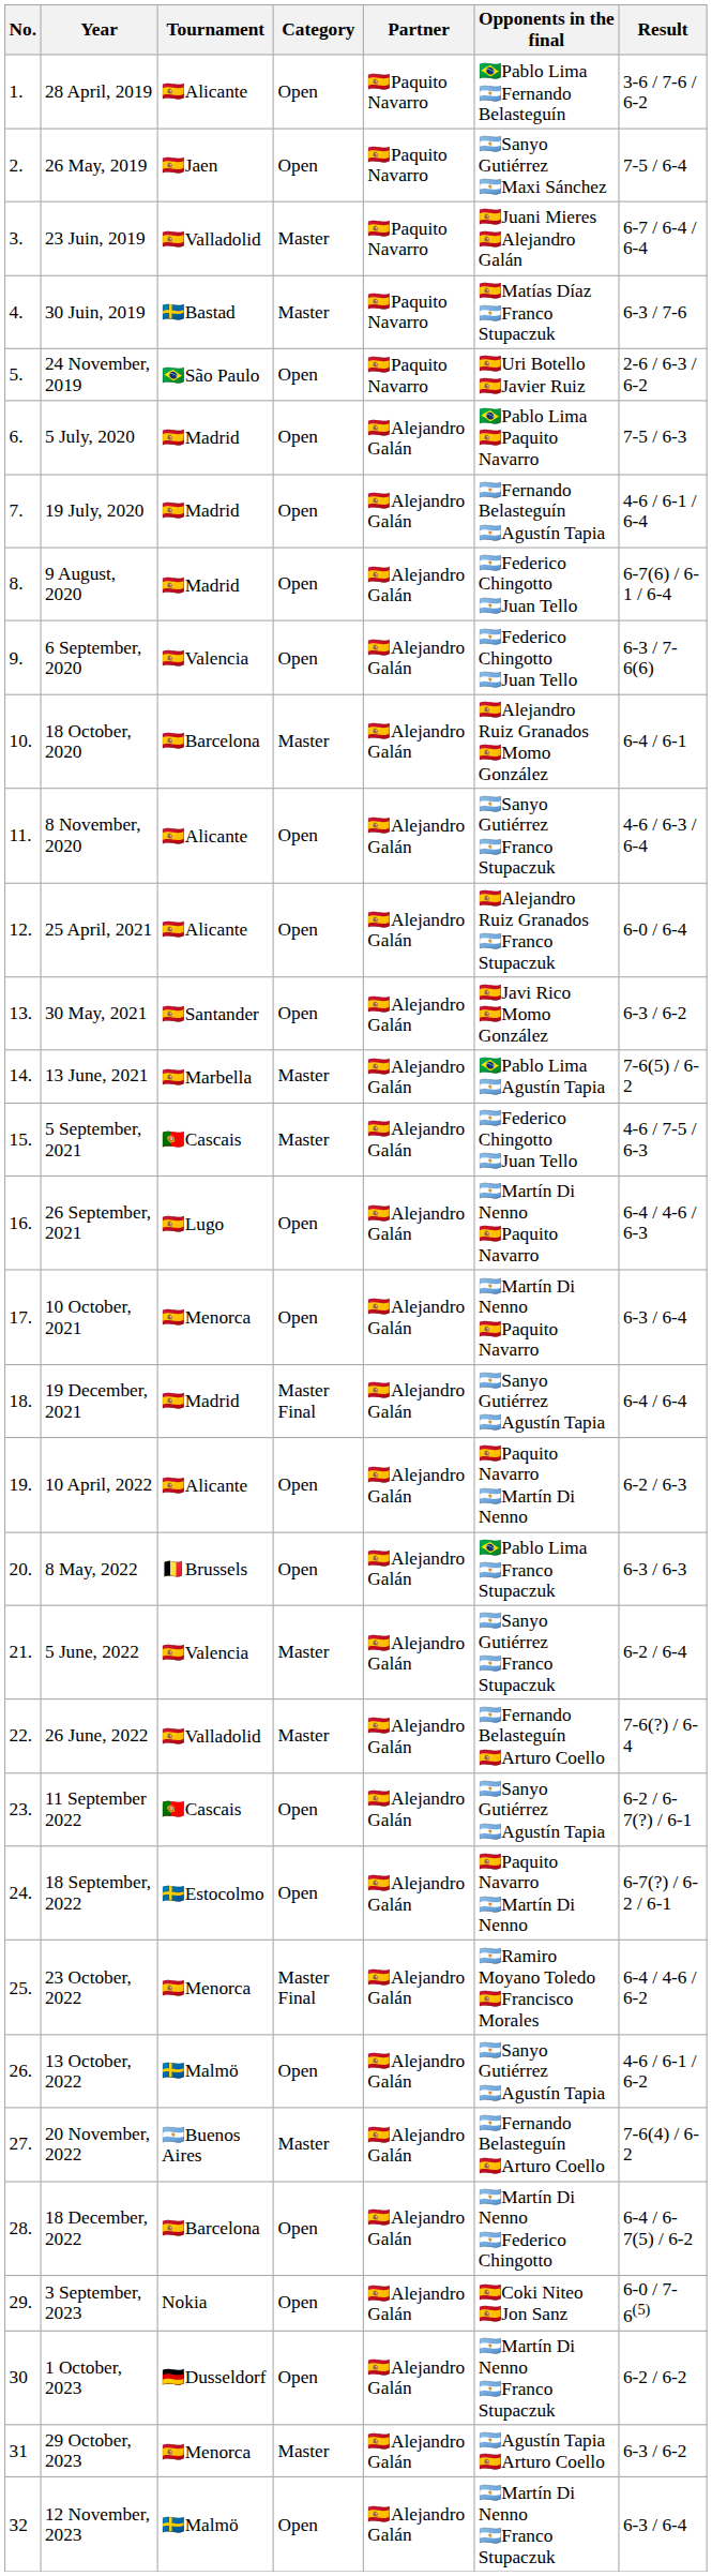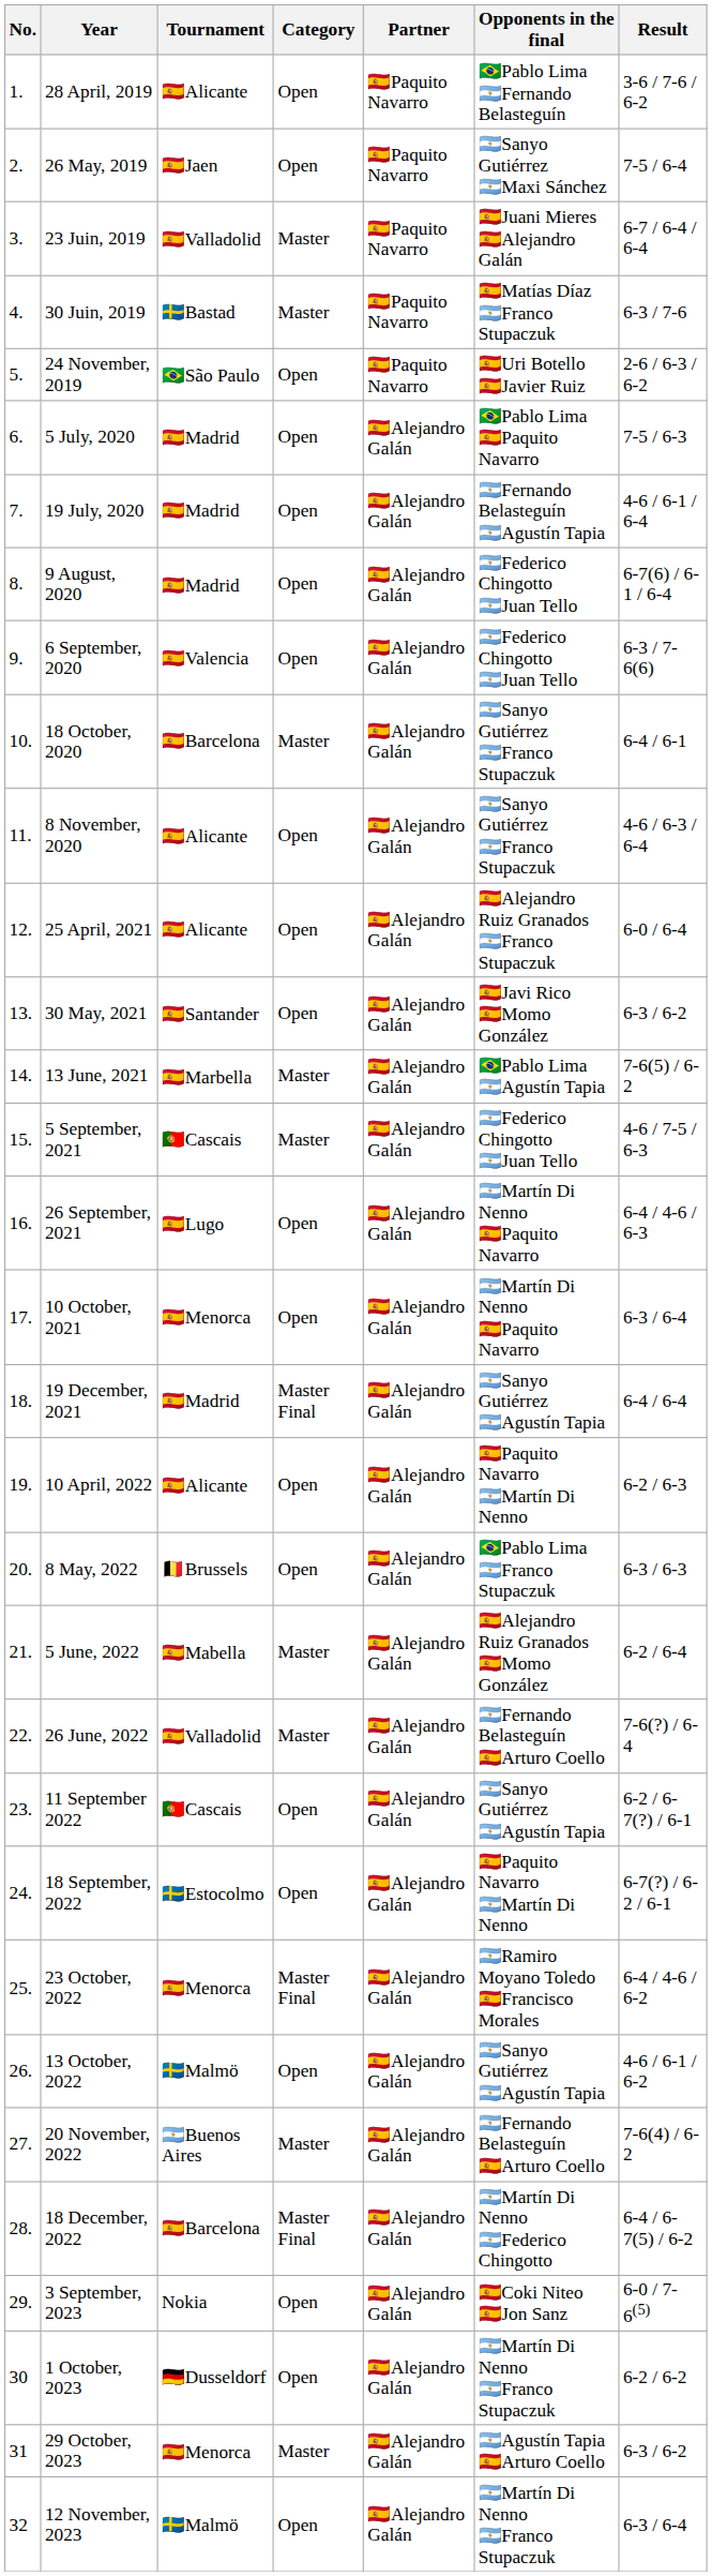18 October, 2020 | Opponents in the final: 🇪🇸Alejandro Ruiz Granados 🇪🇸Momo González -> 🇦🇷Sanyo Gutiérrez 🇦🇷Franco Stupaczuk
5 June, 2022 | Tournament: 🇪🇸Valencia -> 🇪🇸Mabella
5 June, 2022 | Opponents in the final: 🇦🇷Sanyo Gutiérrez 🇦🇷Franco Stupaczuk -> 🇪🇸Alejandro Ruiz Granados 🇪🇸Momo González
18 December, 2022 | Category: Open -> Master Final
